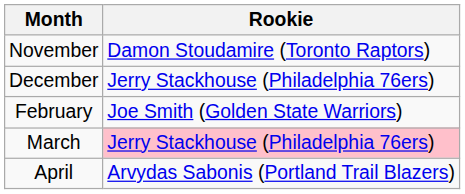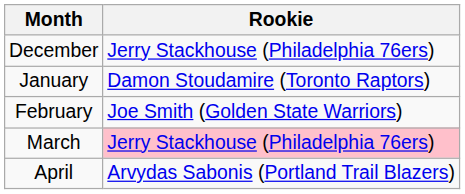- row: November | Damon Stoudamire (Toronto Raptors)
+ row: January | Damon Stoudamire (Toronto Raptors)
